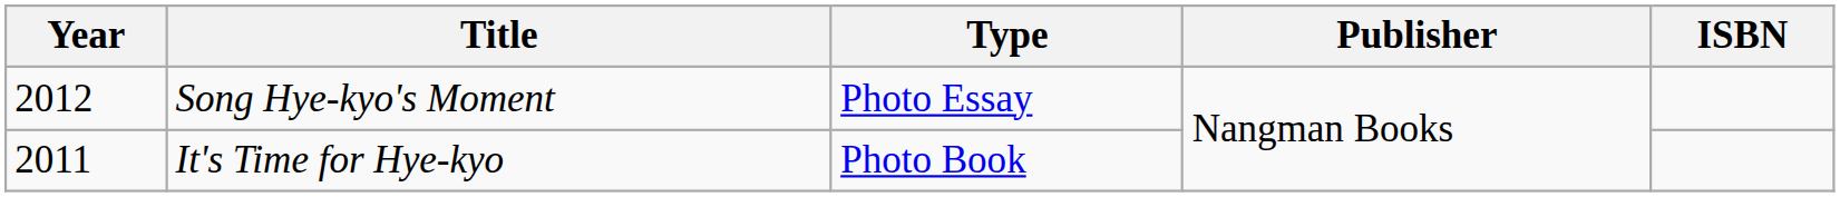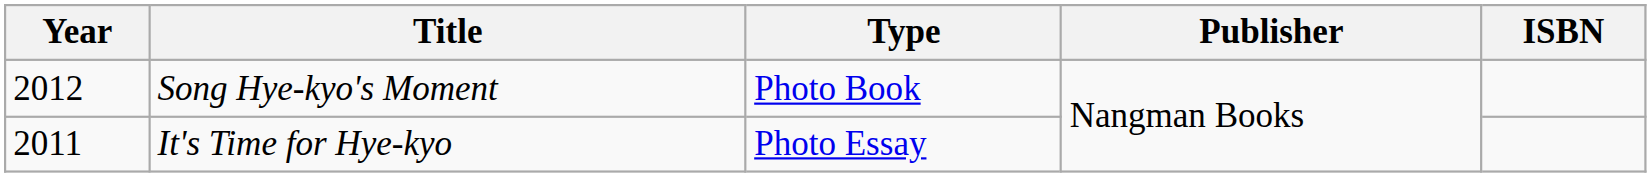Song Hye-kyo's Moment | Type: Photo Essay -> Photo Book
It's Time for Hye-kyo | Type: Photo Book -> Photo Essay
